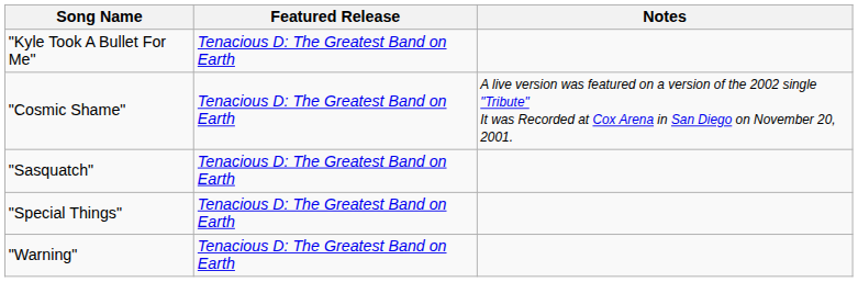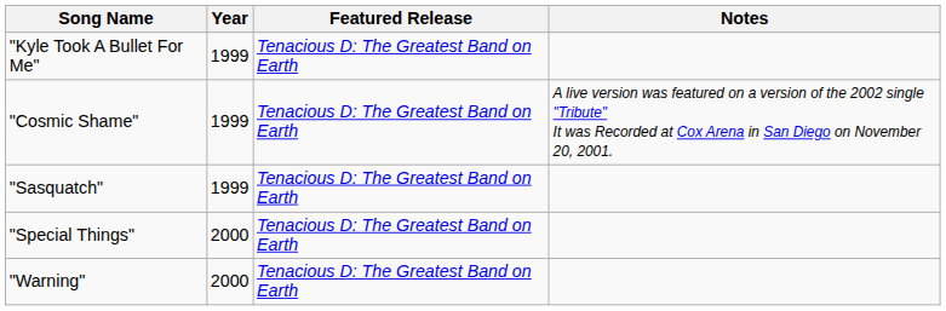+ column: Year | 1999 | 1999 | 1999 | 2000 | 2000
